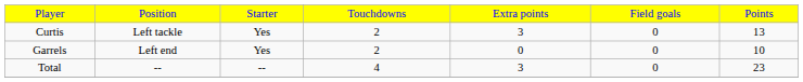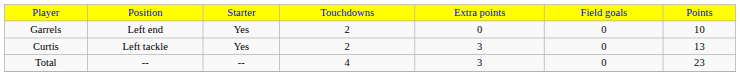rows swapped: Curtis <-> Garrels
